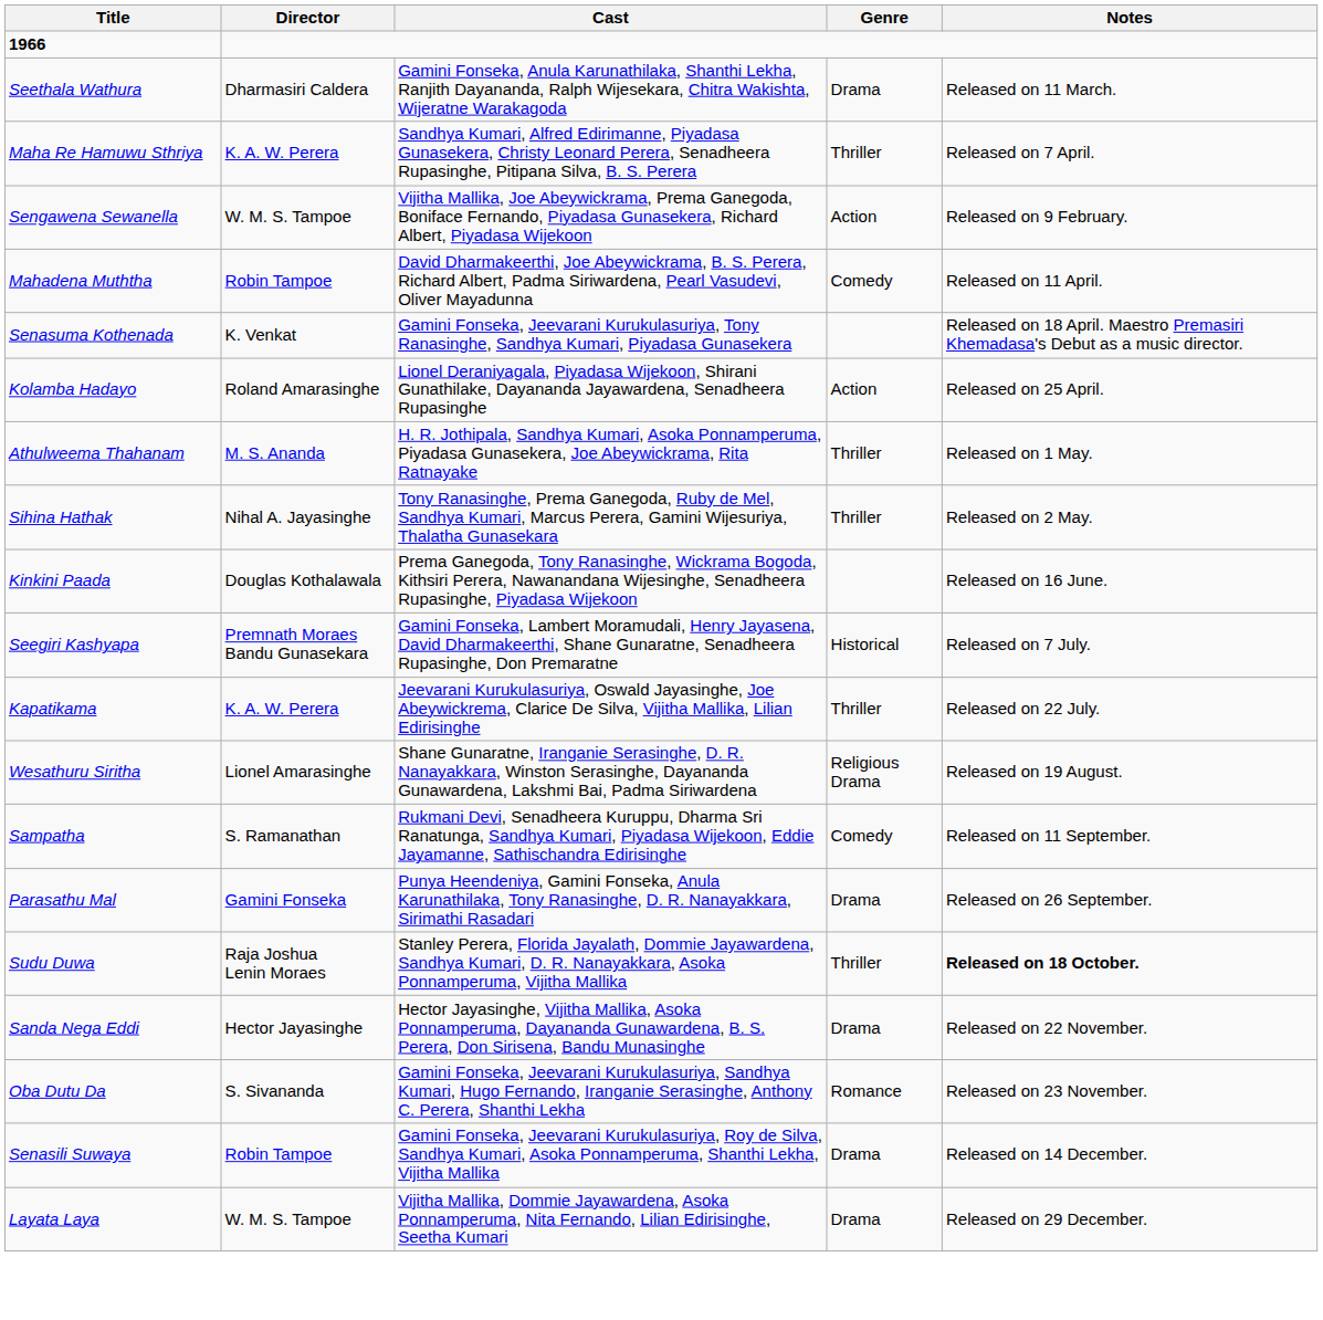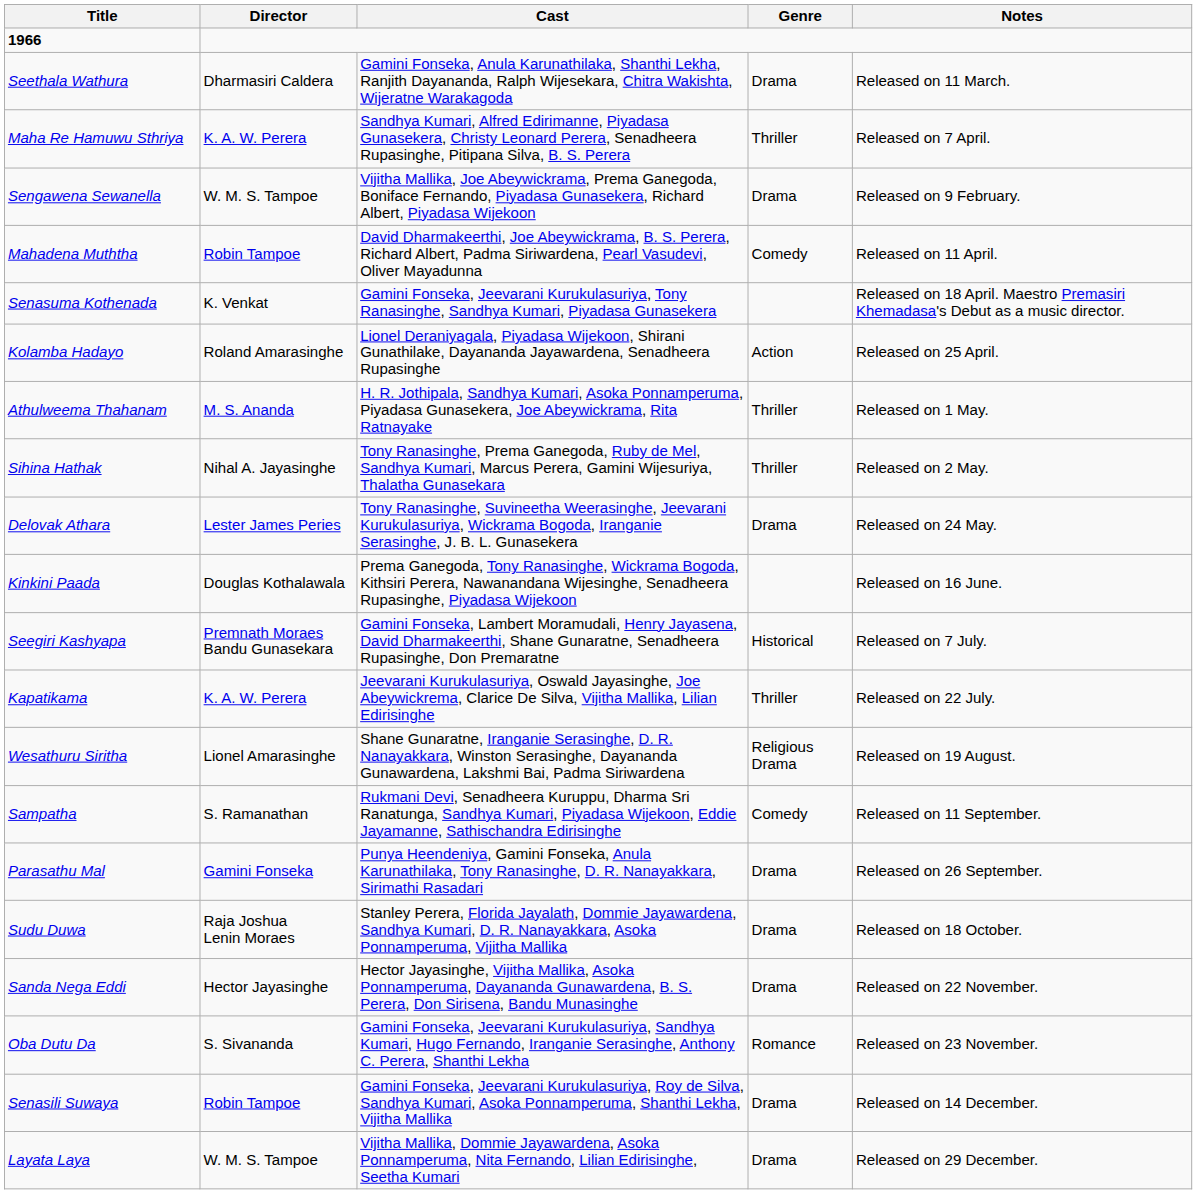Sengawena Sewanella | Genre: Action -> Drama
+ row: Delovak Athara | Lester James Peries | Tony Ranasinghe, Suvineetha Weerasinghe, Jeevarani Kurukulasuriya, Wickrama Bogoda, Iranganie Serasinghe, J. B. L. Gunasekera | Drama | Released on 24 May.
Sudu Duwa | Genre: Thriller -> Drama
Sudu Duwa | Notes: bold -> normal
